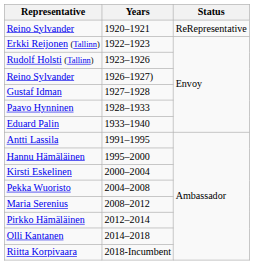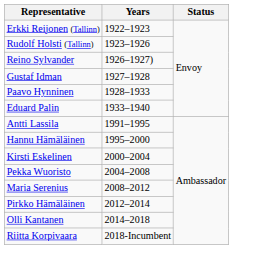- row: Reino Sylvander | 1920–1921 | ReRepresentative
